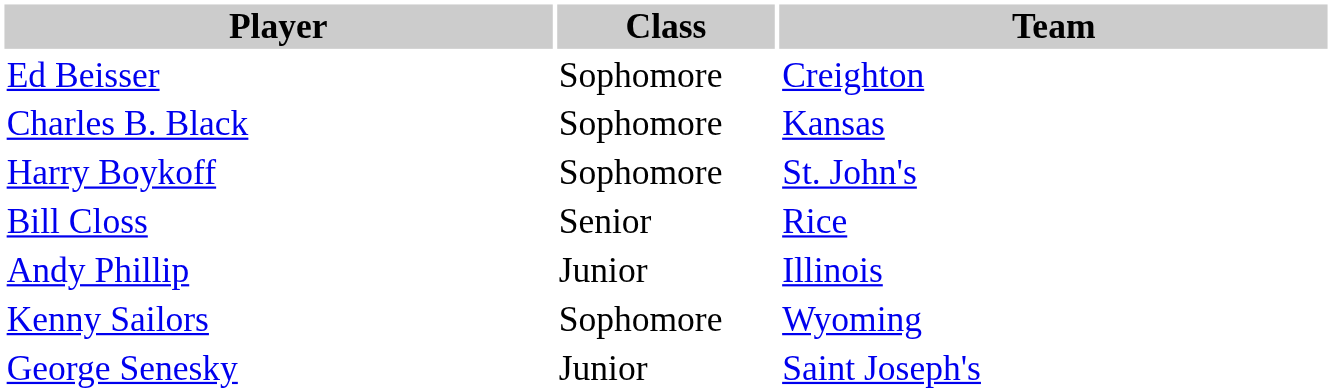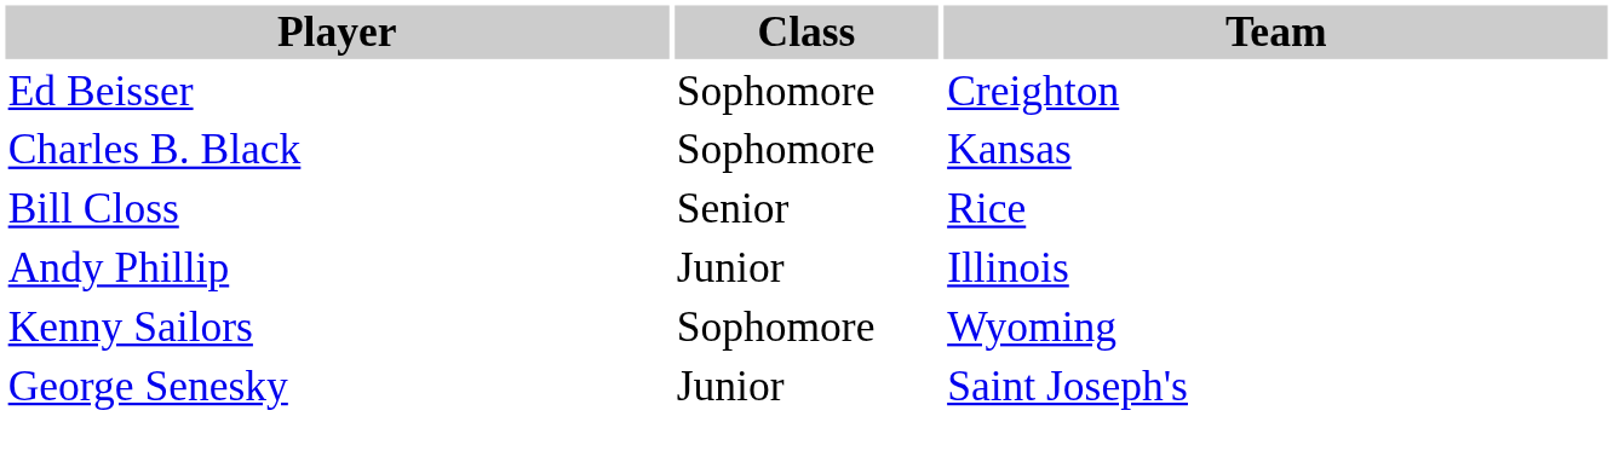- row: Harry Boykoff | Sophomore | St. John's
